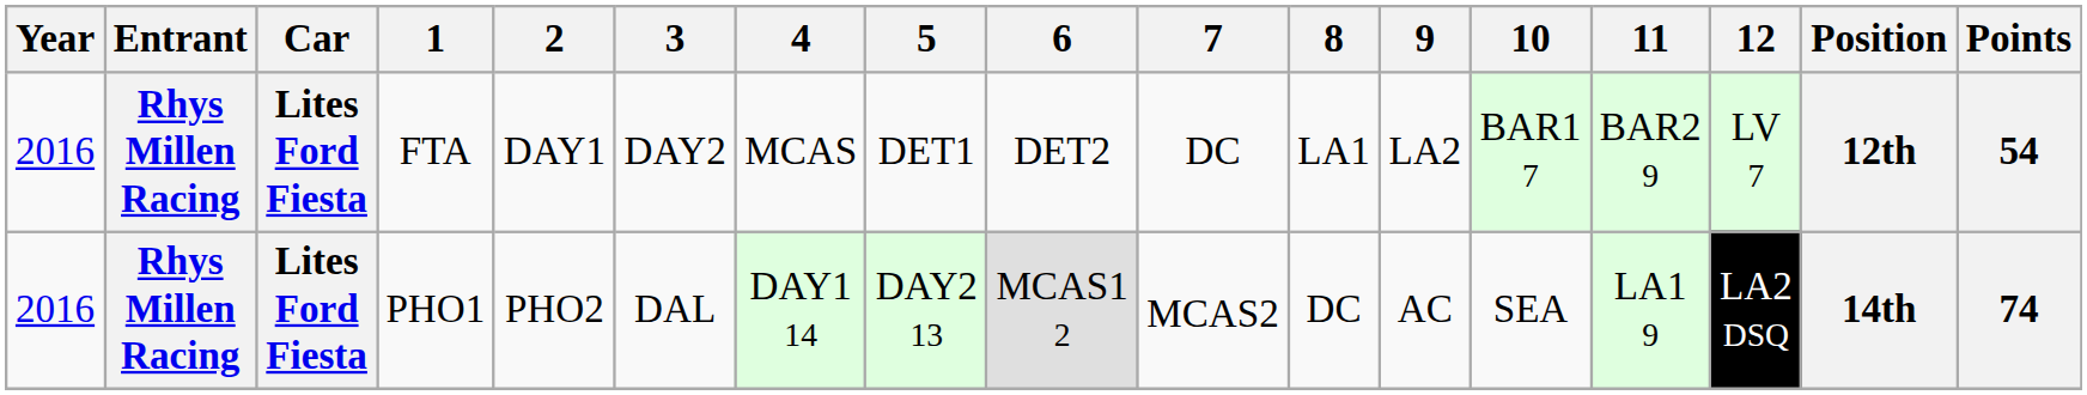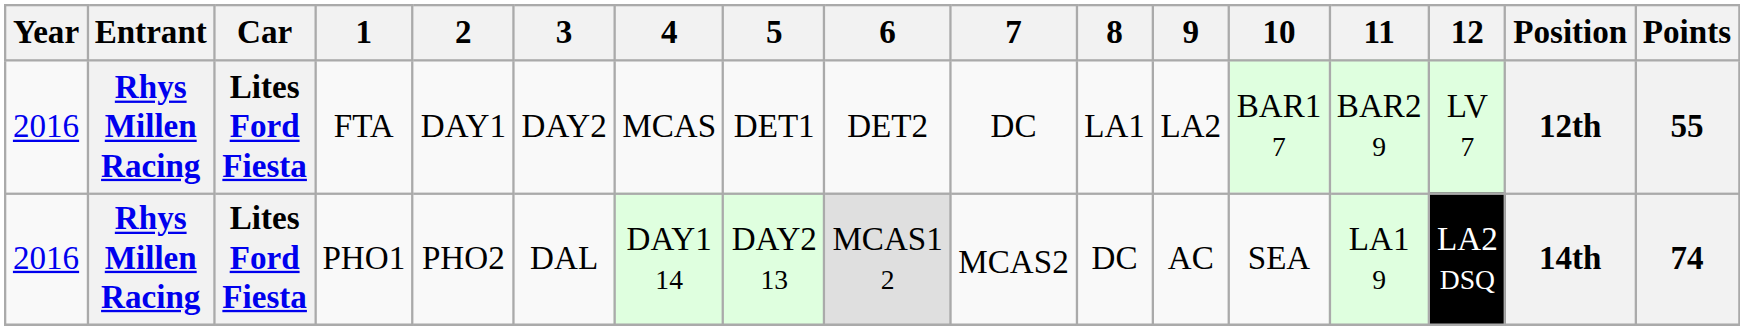FTA | Points: 54 -> 55
